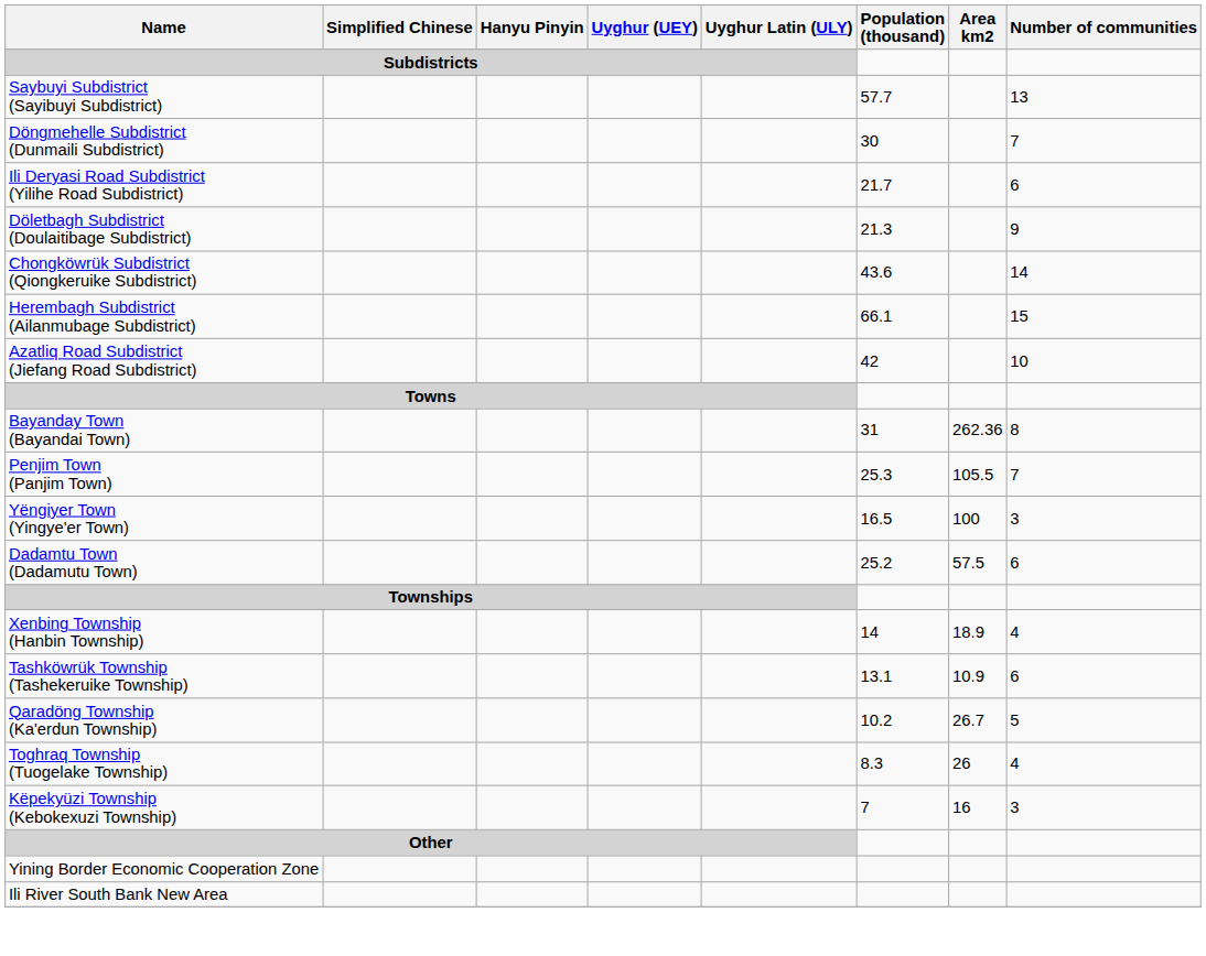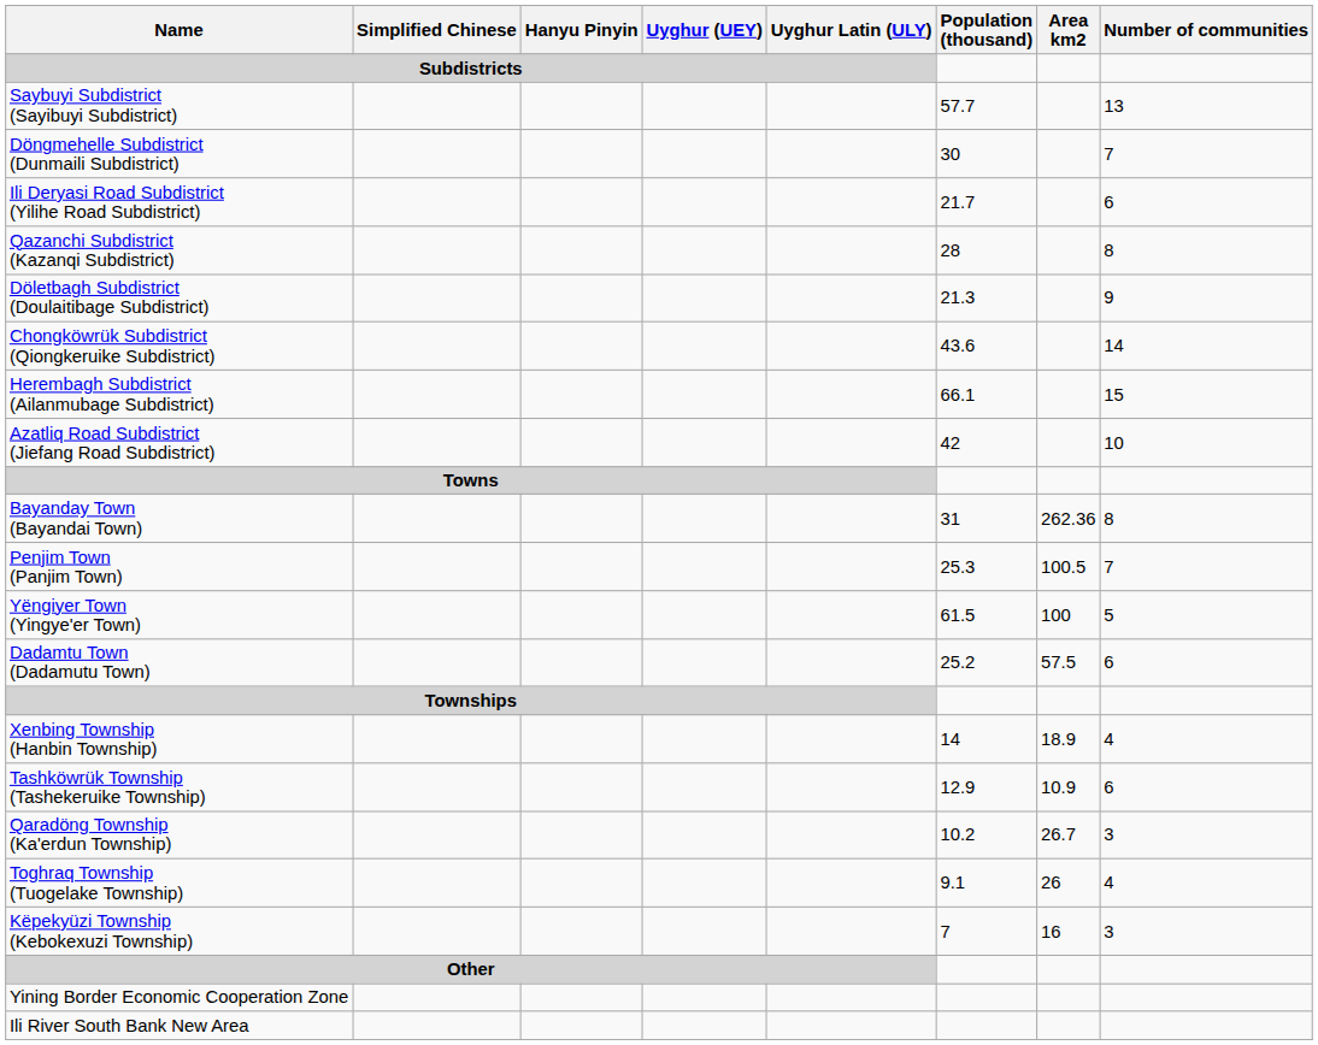+ row: Qazanchi Subdistrict (Kazanqi Subdistrict) | 28 | 8
Penjim Town (Panjim Town) | Area km2: 105.5 -> 100.5
Yëngiyer Town (Yingye'er Town) | Population (thousand): 16.5 -> 61.5
Yëngiyer Town (Yingye'er Town) | Number of communities: 3 -> 5
Tashköwrük Township (Tashekeruike Township) | Population (thousand): 13.1 -> 12.9
Qaradöng Township (Ka'erdun Township) | Number of communities: 5 -> 3
Toghraq Township (Tuogelake Township) | Population (thousand): 8.3 -> 9.1
